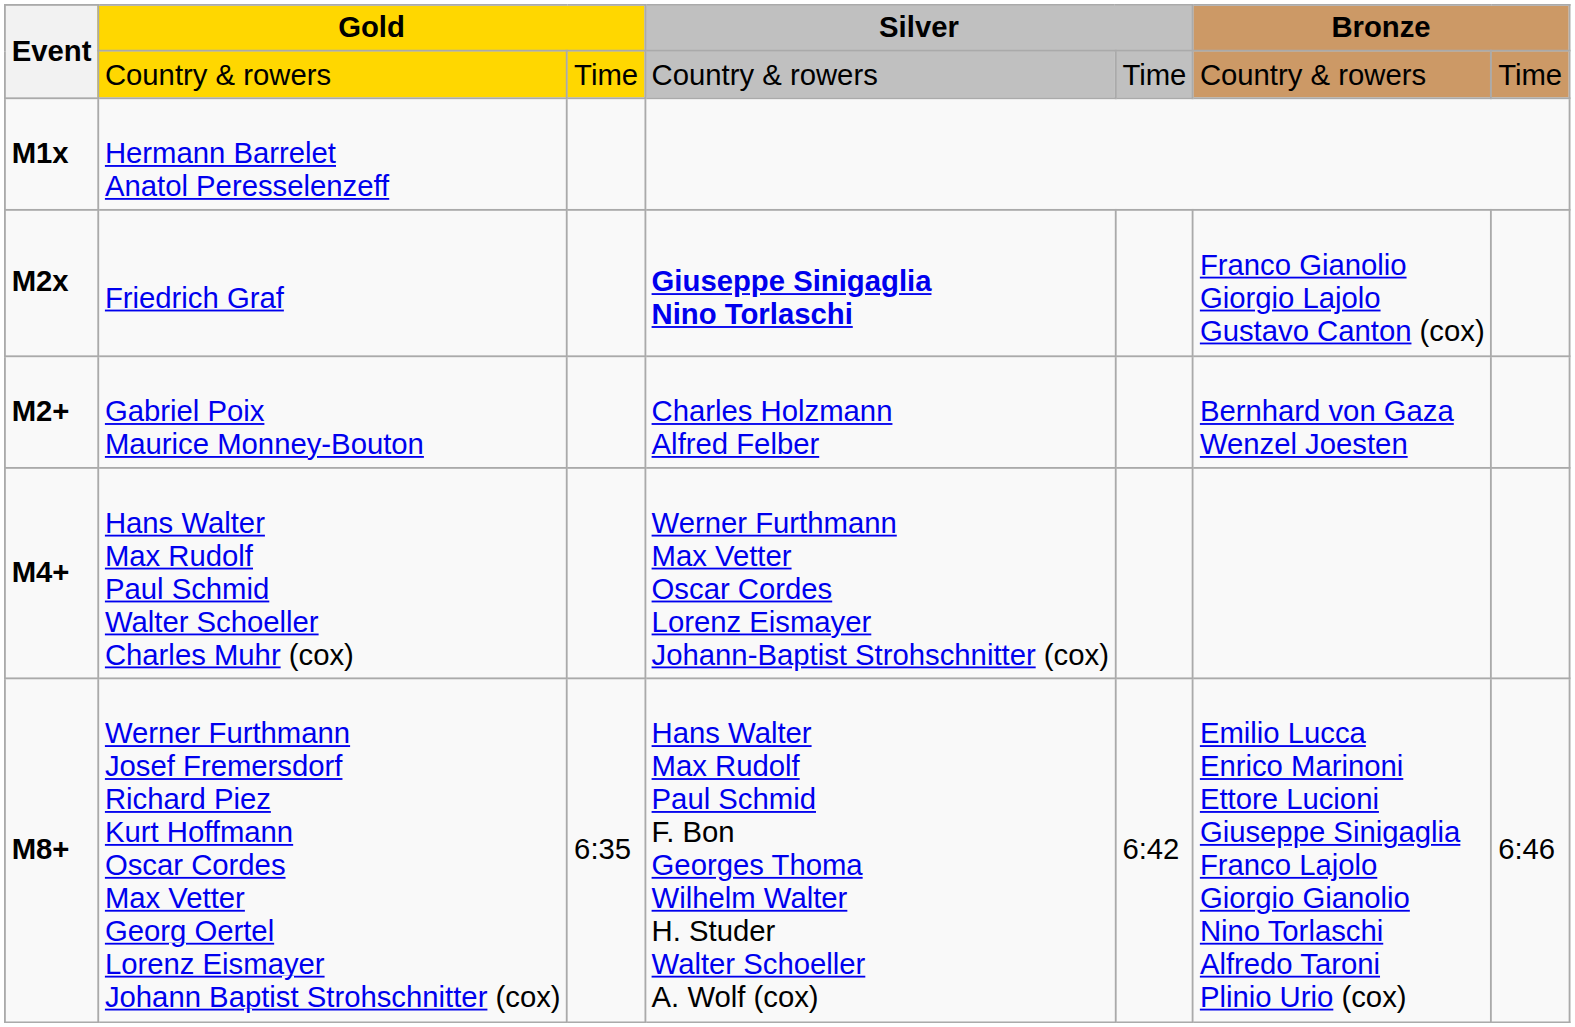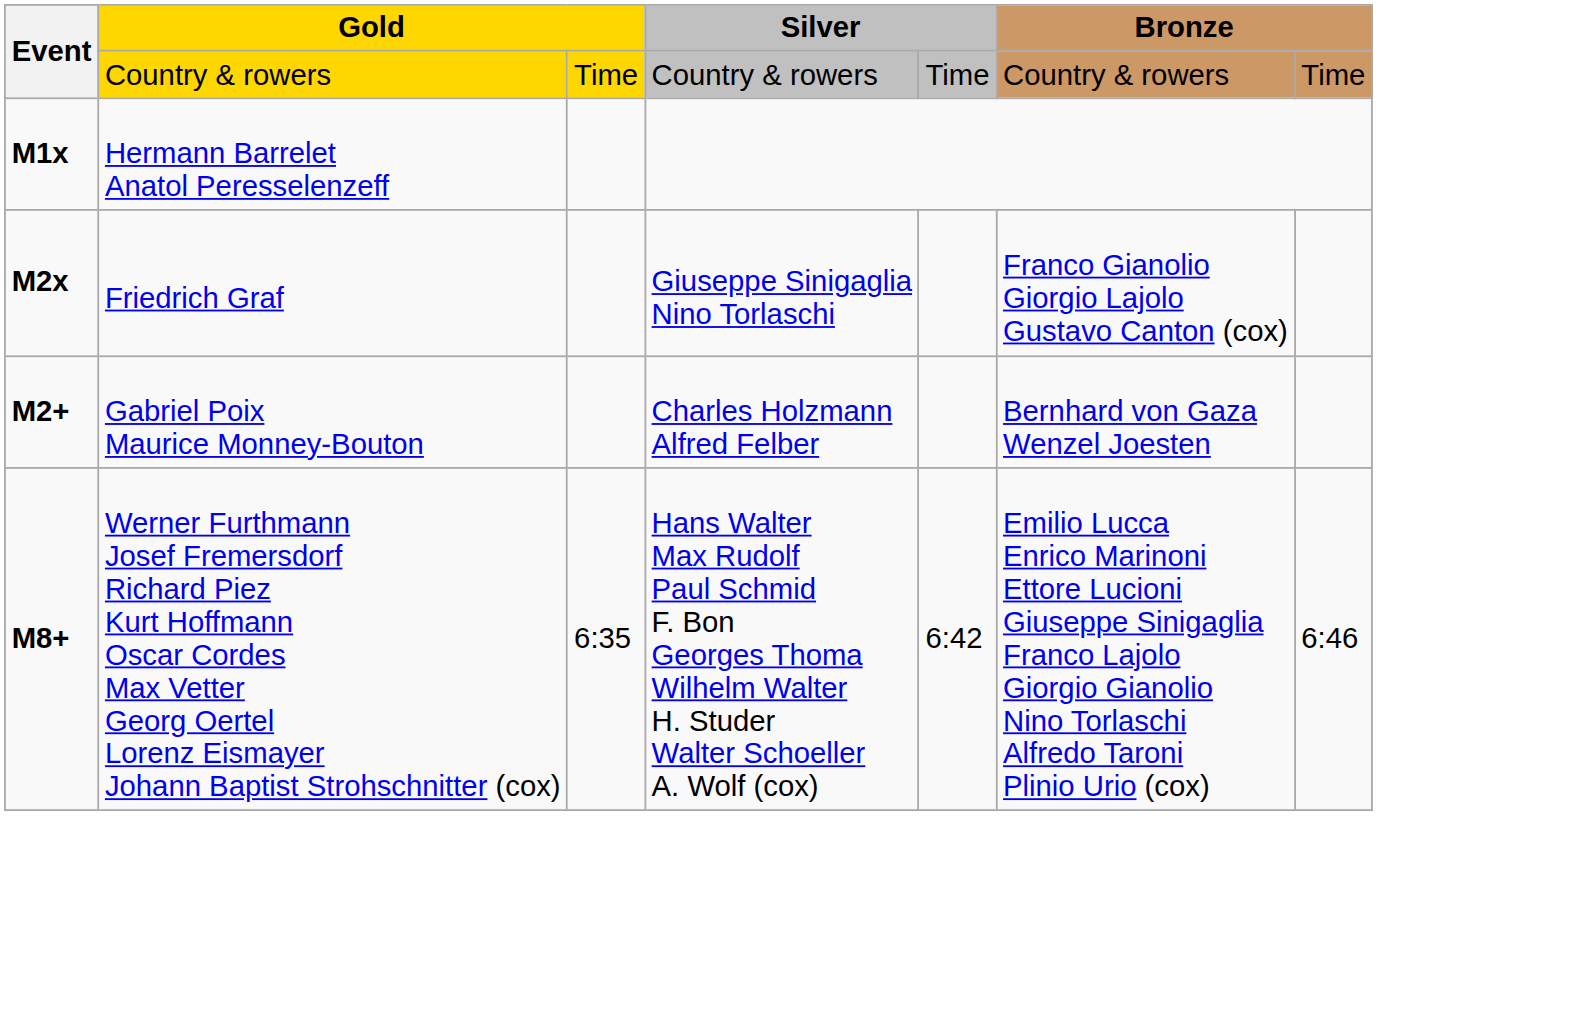M2x | column 4: bold -> normal
- row: M4+ | Hans Walter Max Rudolf Paul Schmid Walter Schoeller Charles Muhr (cox) | Werner Furthmann Max Vetter Oscar Cordes Lorenz Eismayer Johann-Baptist Strohschnitter (cox)
